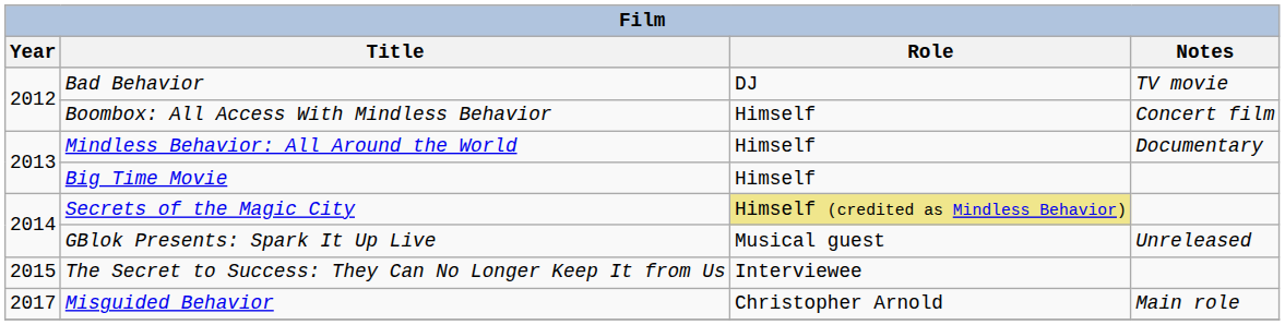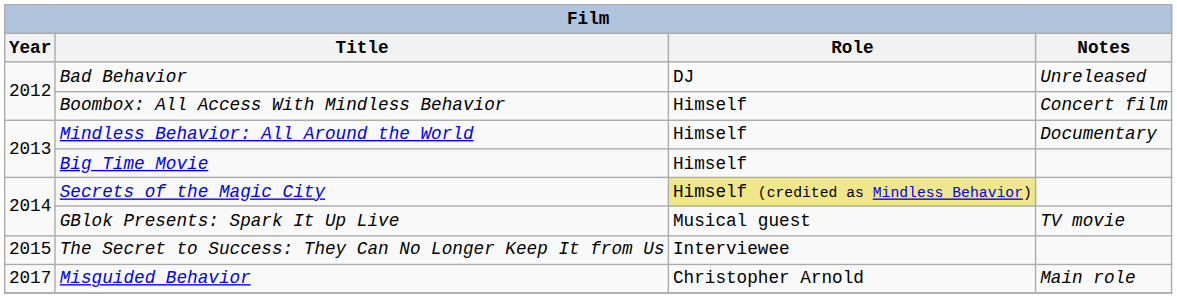Bad Behavior | Notes: TV movie -> Unreleased
GBlok Presents: Spark It Up Live | Notes: Unreleased -> TV movie
